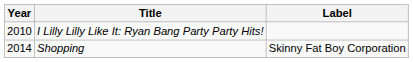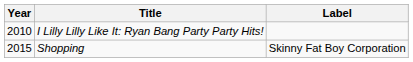Shopping | Year: 2014 -> 2015
